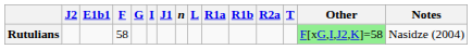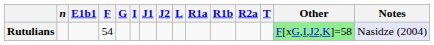columns swapped: n <-> J2
Rutulians | F: 58 -> 54
Rutulians | Notes: no background -> lavender background
